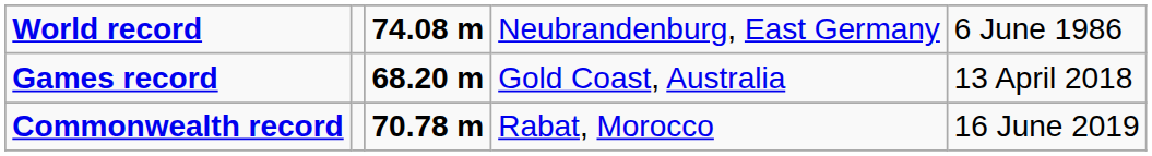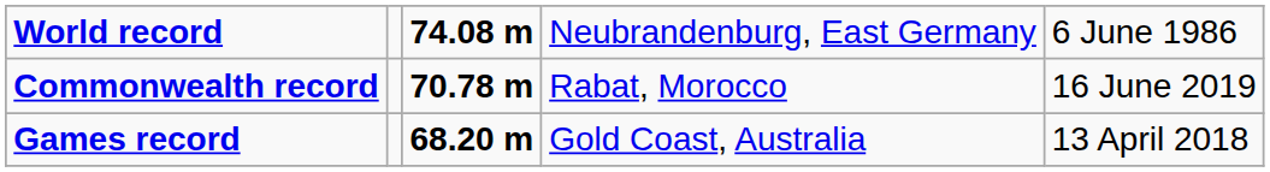rows swapped: Commonwealth record <-> Games record
